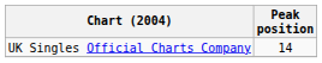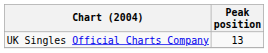UK Singles Official Charts Company | Peak position: 14 -> 13
